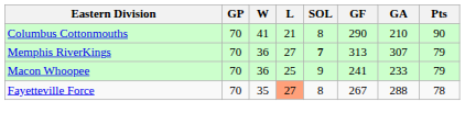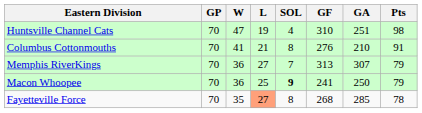+ row: Huntsville Channel Cats | 70 | 47 | 19 | 4 | 310 | 251 | 98
Columbus Cottonmouths | GF: 290 -> 276
Columbus Cottonmouths | Pts: 90 -> 91
Memphis RiverKings | SOL: bold -> normal
Macon Whoopee | SOL: normal -> bold
Macon Whoopee | GA: 233 -> 250
Fayetteville Force | GF: 267 -> 268
Fayetteville Force | GA: 288 -> 285
